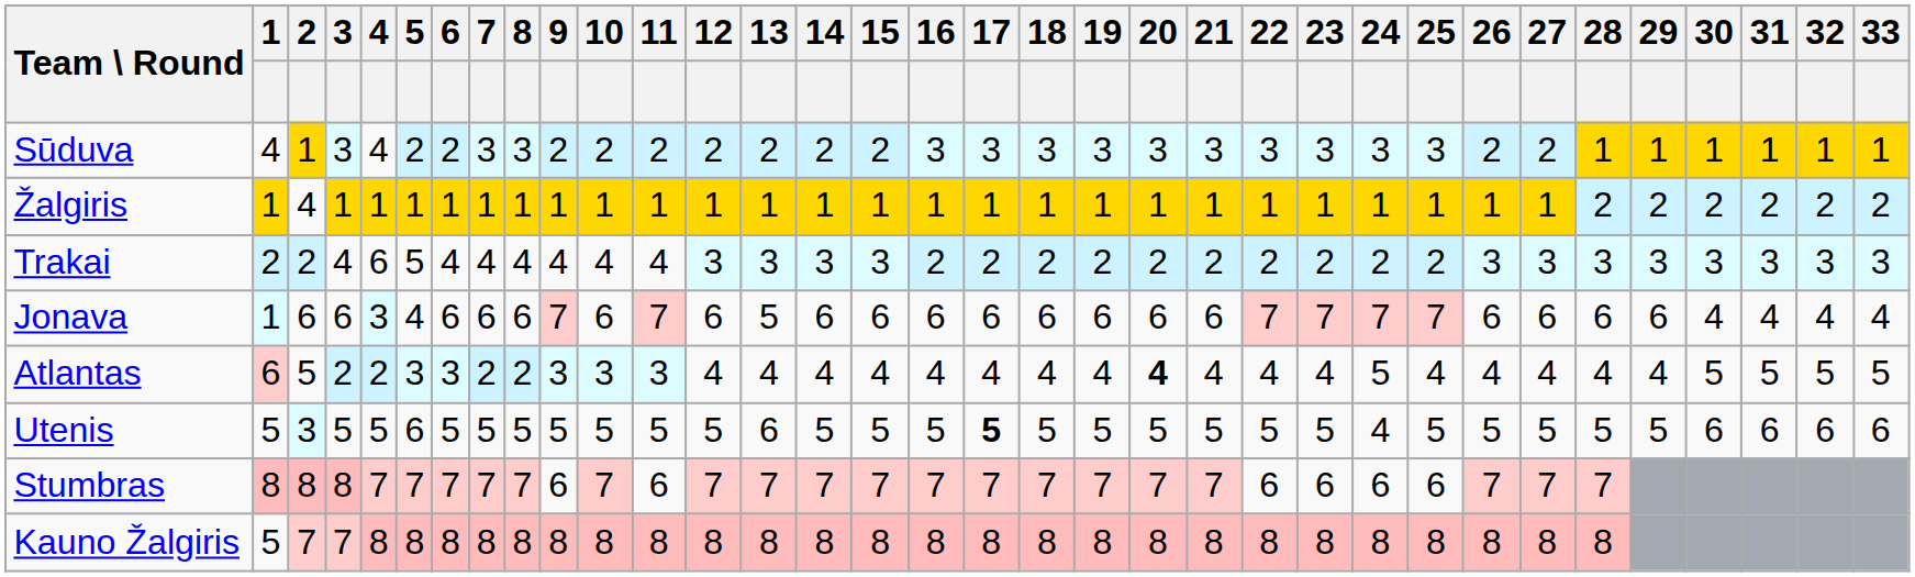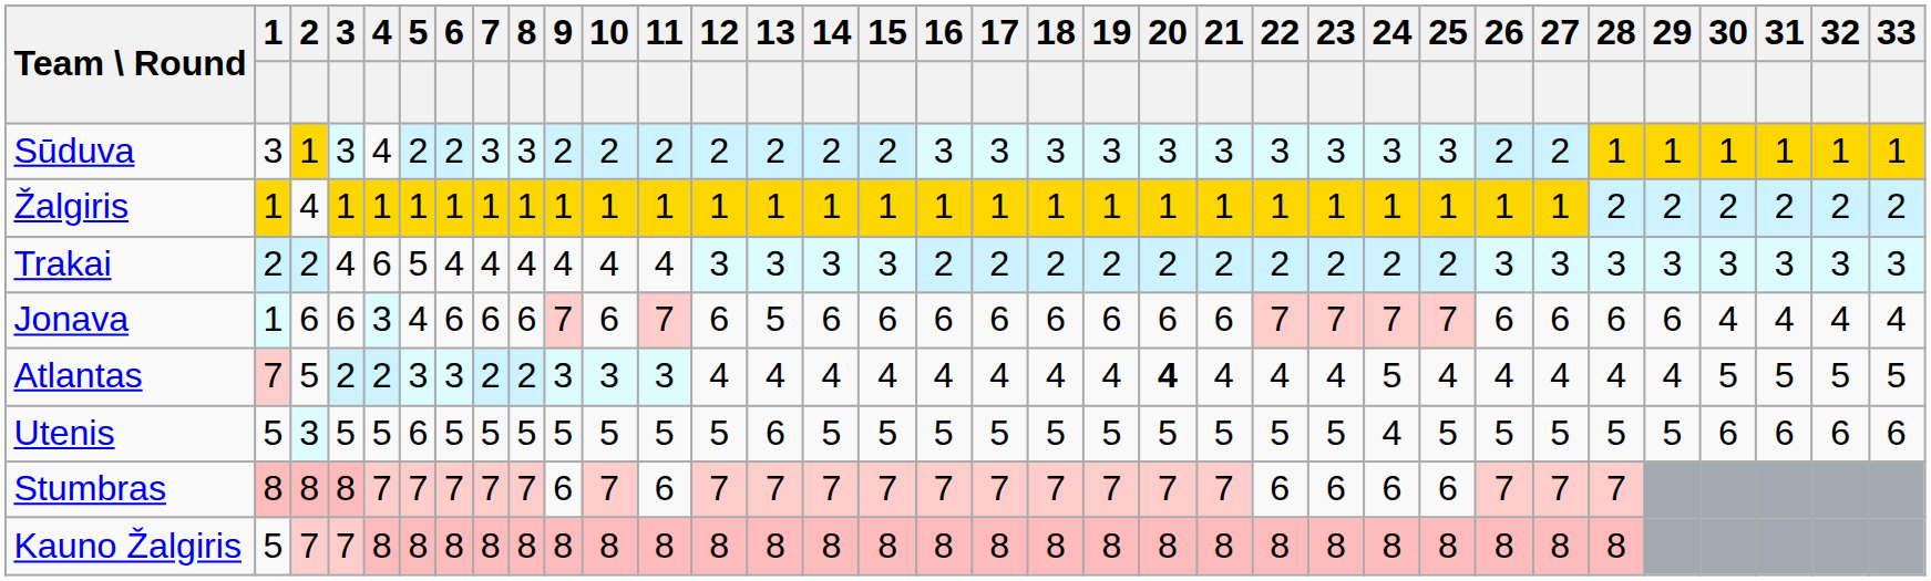Sūduva | 1: 4 -> 3
Atlantas | 1: 6 -> 7
Utenis | 17: bold -> normal
